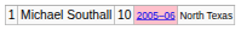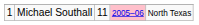Michael Southall | column 3: 10 -> 11
